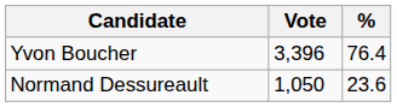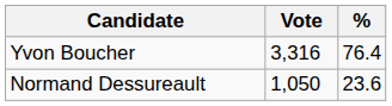Yvon Boucher | Vote: 3,396 -> 3,316
